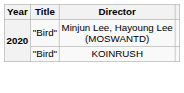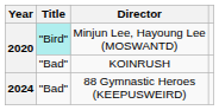Minjun Lee, Hayoung Lee (MOSWANTD) | Title: no background -> paleturquoise background
KOINRUSH | Title: "Bird" -> "Bad"
+ row: 2024 | "Bad" | 88 Gymnastic Heroes (KEEPUSWEIRD)
